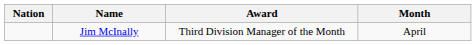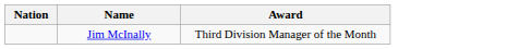- column: Month | April
